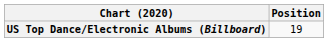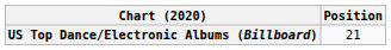US Top Dance/Electronic Albums (Billboard) | Position: 19 -> 21
